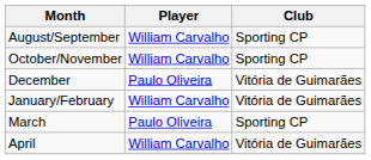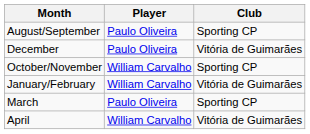August/September | Player: William Carvalho -> Paulo Oliveira
rows swapped: October/November <-> December
